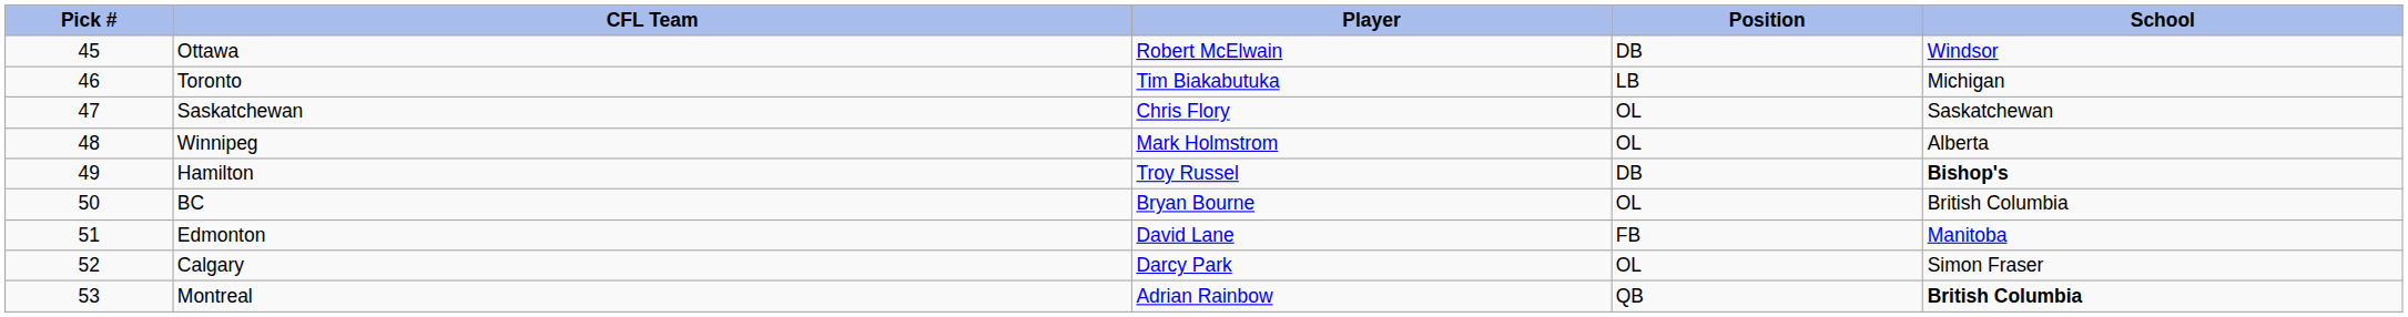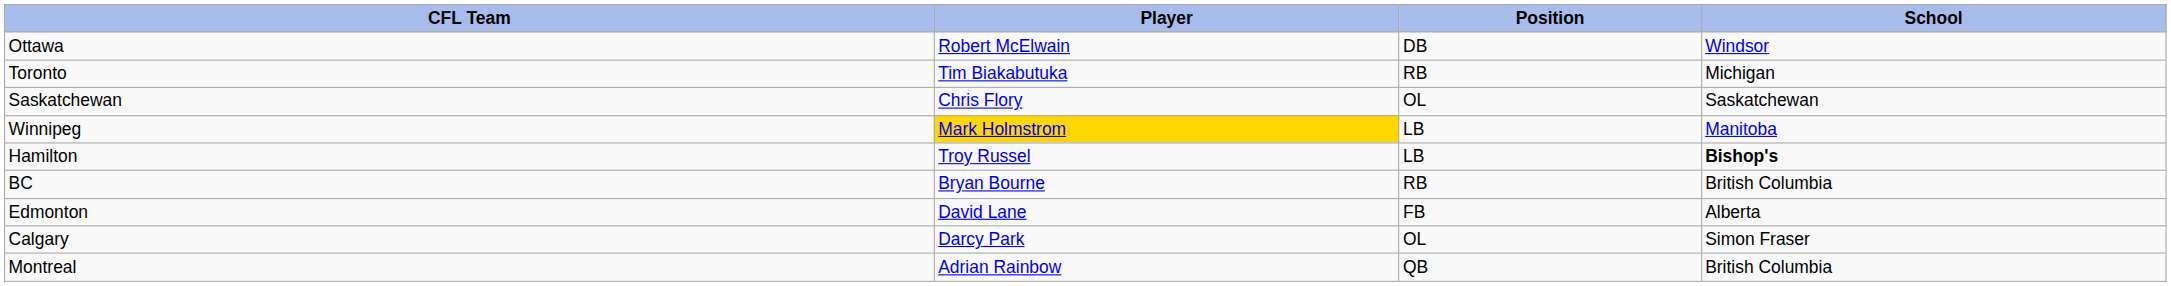- column: Pick # | 45 | 46 | 47 | 48 | 49 | 50 | 51 | 52 | 53
Toronto | Position: LB -> RB
Winnipeg | Player: no background -> gold background
Winnipeg | Position: OL -> LB
Winnipeg | School: Alberta -> Manitoba
Hamilton | Position: DB -> LB
BC | Position: OL -> RB
Edmonton | School: Manitoba -> Alberta
Montreal | School: bold -> normal
